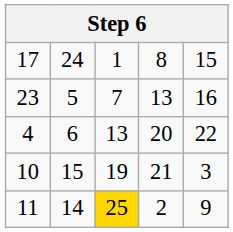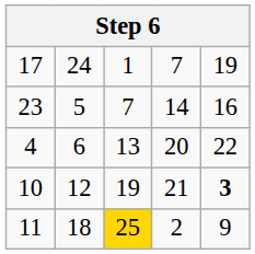17 | column 4: 8 -> 7
17 | column 5: 15 -> 19
23 | column 4: 13 -> 14
10 | column 2: 15 -> 12
10 | column 5: normal -> bold
11 | column 2: 14 -> 18
